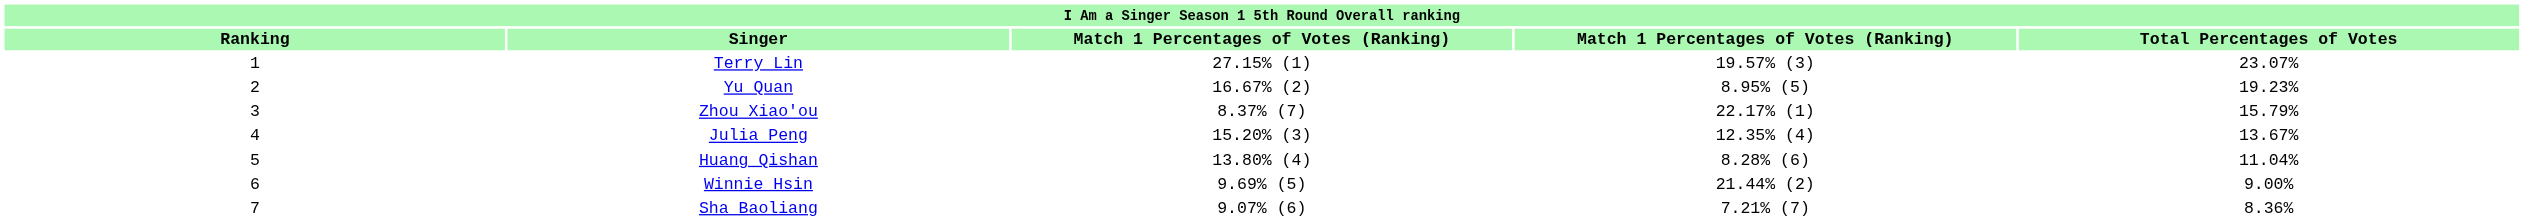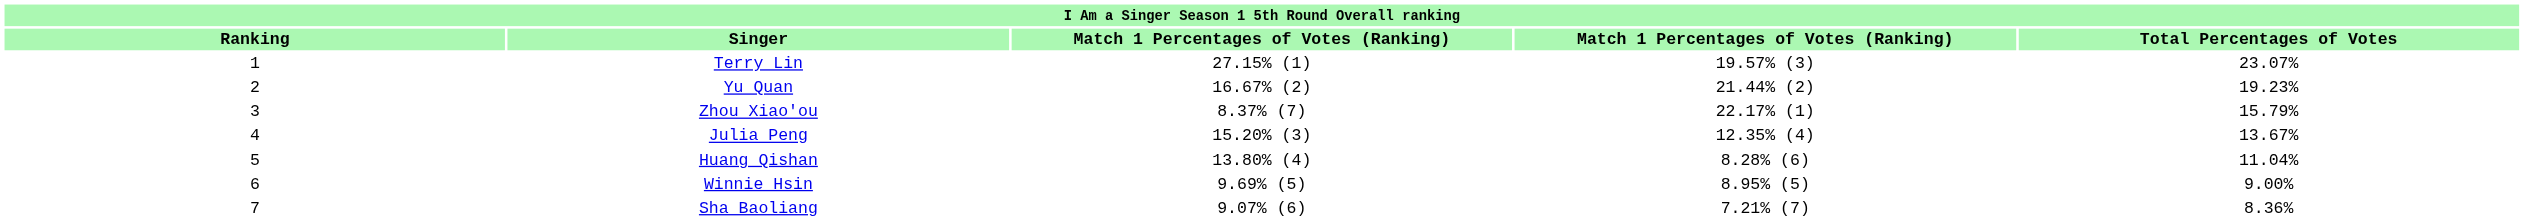Yu Quan | column 4: 8.95% (5) -> 21.44% (2)
Winnie Hsin | column 4: 21.44% (2) -> 8.95% (5)
